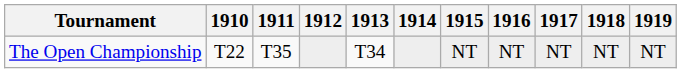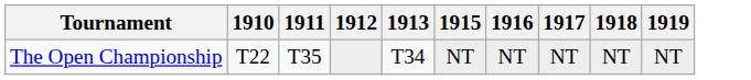- column: 1914
